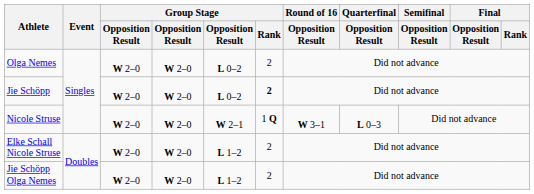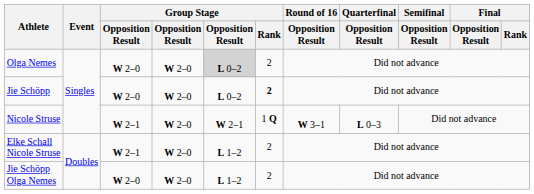Olga Nemes | column 5: no background -> lightgrey background
Nicole Struse | column 3: W 2–0 -> W 2–1
Elke Schall Nicole Struse | column 3: W 2–0 -> W 2–1
